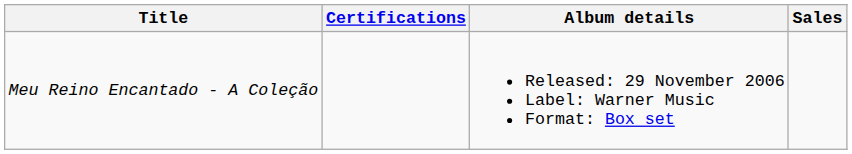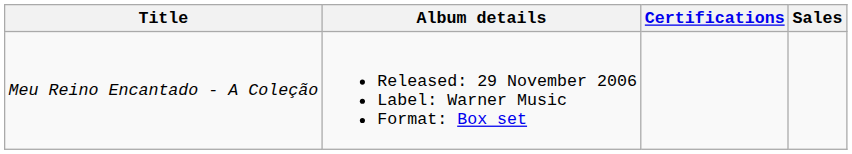columns swapped: Album details <-> Certifications
